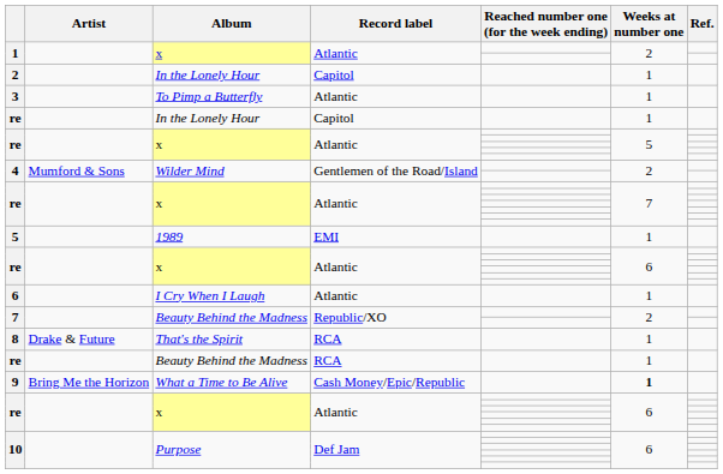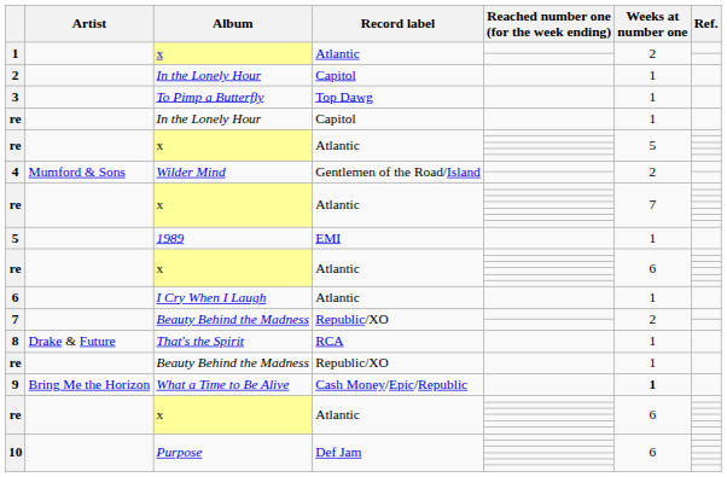3 | Record label: Atlantic -> Top Dawg
re / Beauty Behind the Madness | Record label: RCA -> Republic/XO
